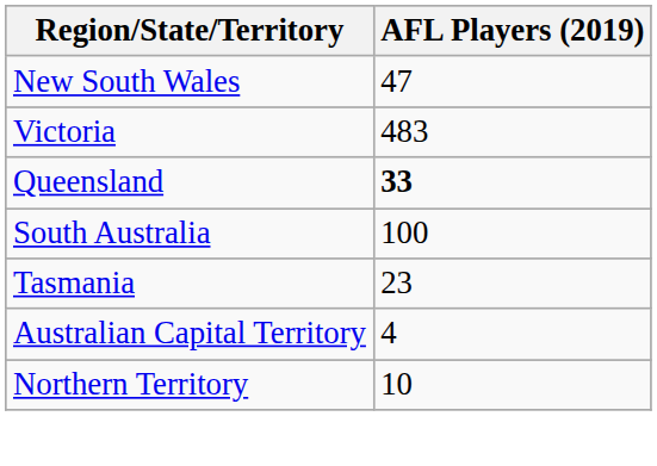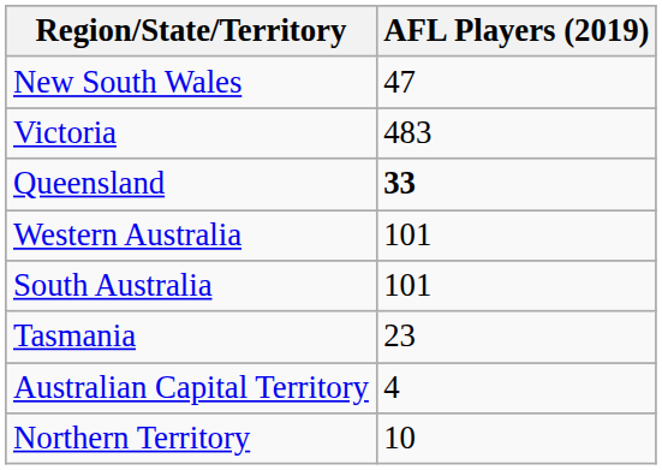+ row: Western Australia | 101
South Australia | AFL Players (2019): 100 -> 101
